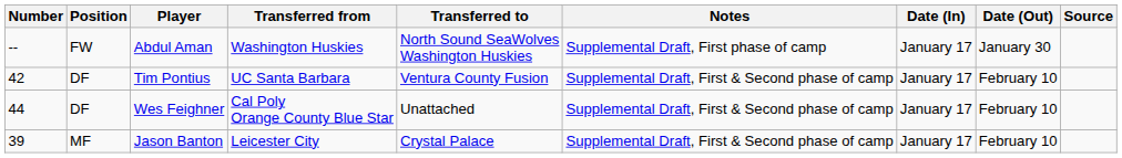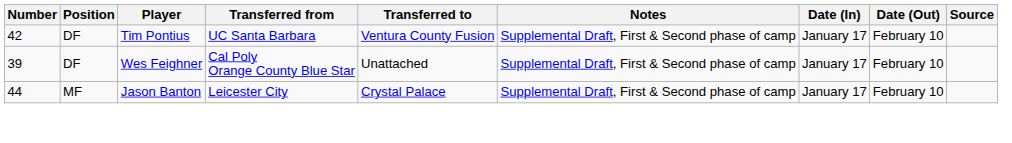- row: -- | FW | Abdul Aman | Washington Huskies | North Sound SeaWolves Washington Huskies | Supplemental Draft, First phase of camp | January 17 | January 30
Wes Feighner | Number: 44 -> 39
Jason Banton | Number: 39 -> 44
